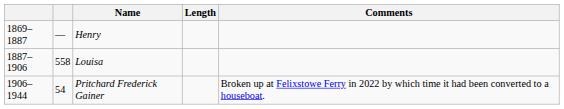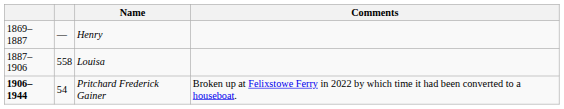- column: Length
Pritchard Frederick Gainer | column 1: normal -> bold
